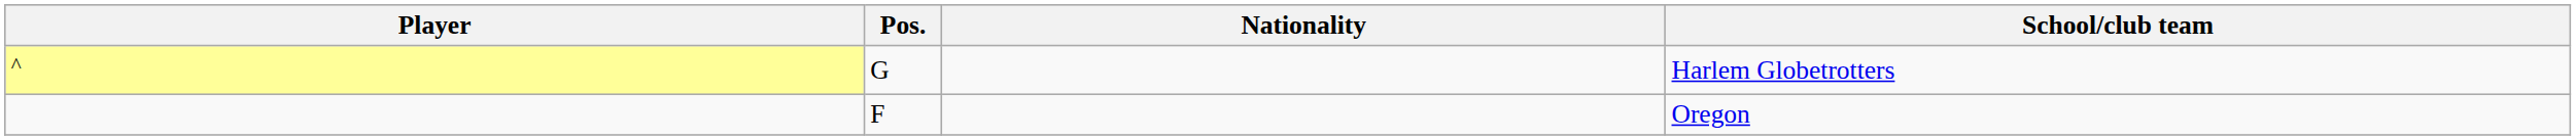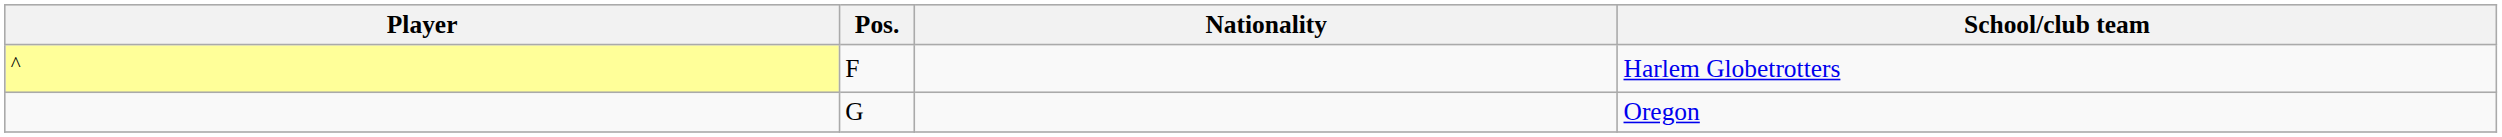Harlem Globetrotters | Pos.: G -> F
Oregon | Pos.: F -> G
